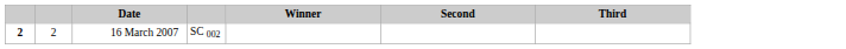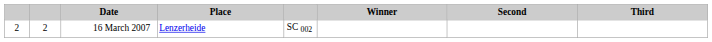+ column: Place | Lenzerheide
16 March 2007 | column 1: bold -> normal
